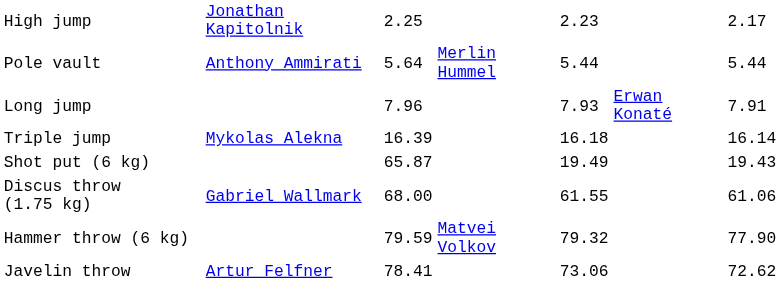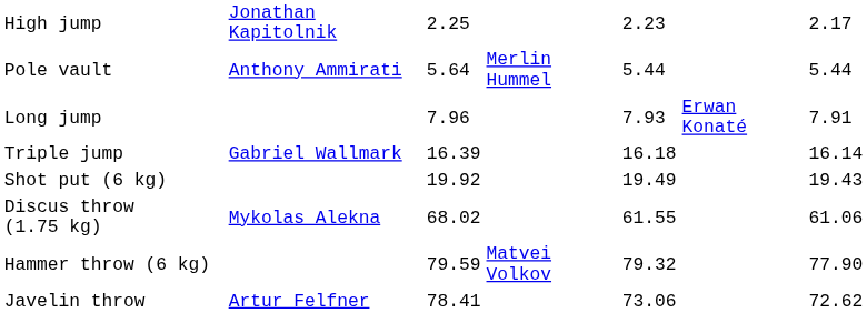Triple jump | column 2: Mykolas Alekna -> Gabriel Wallmark
Shot put (6 kg) | column 3: 65.87 -> 19.92
Discus throw (1.75 kg) | column 2: Gabriel Wallmark -> Mykolas Alekna
Discus throw (1.75 kg) | column 3: 68.00 -> 68.02
